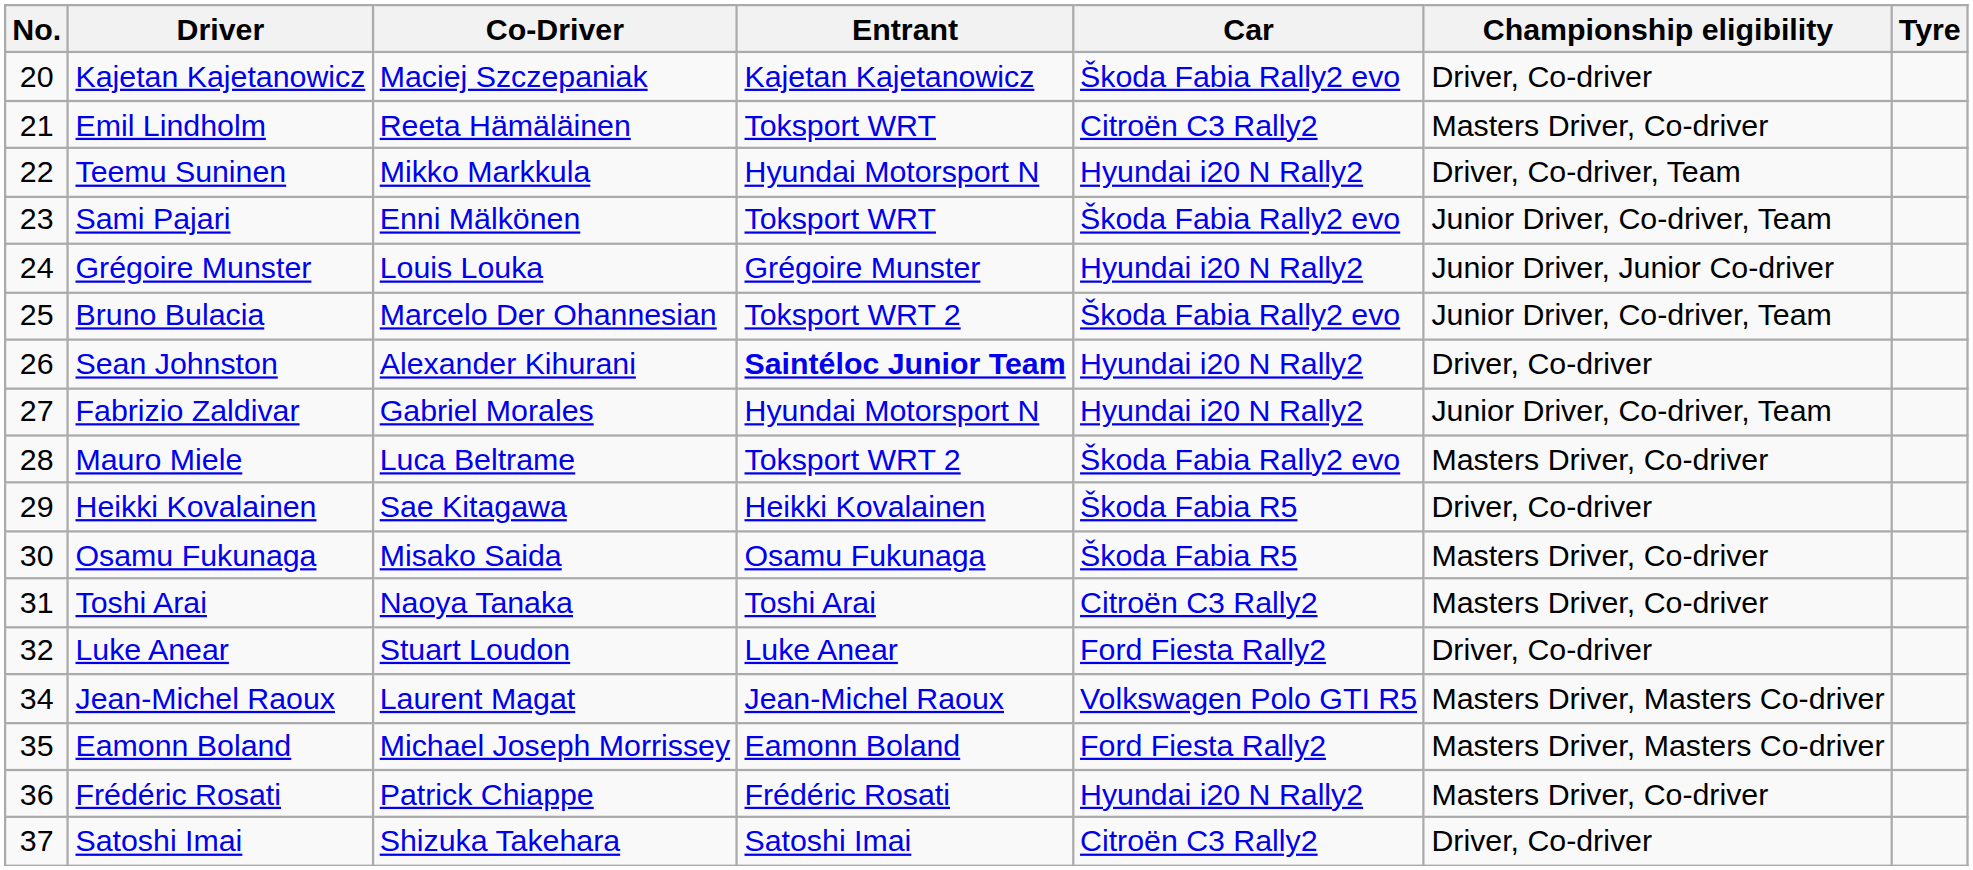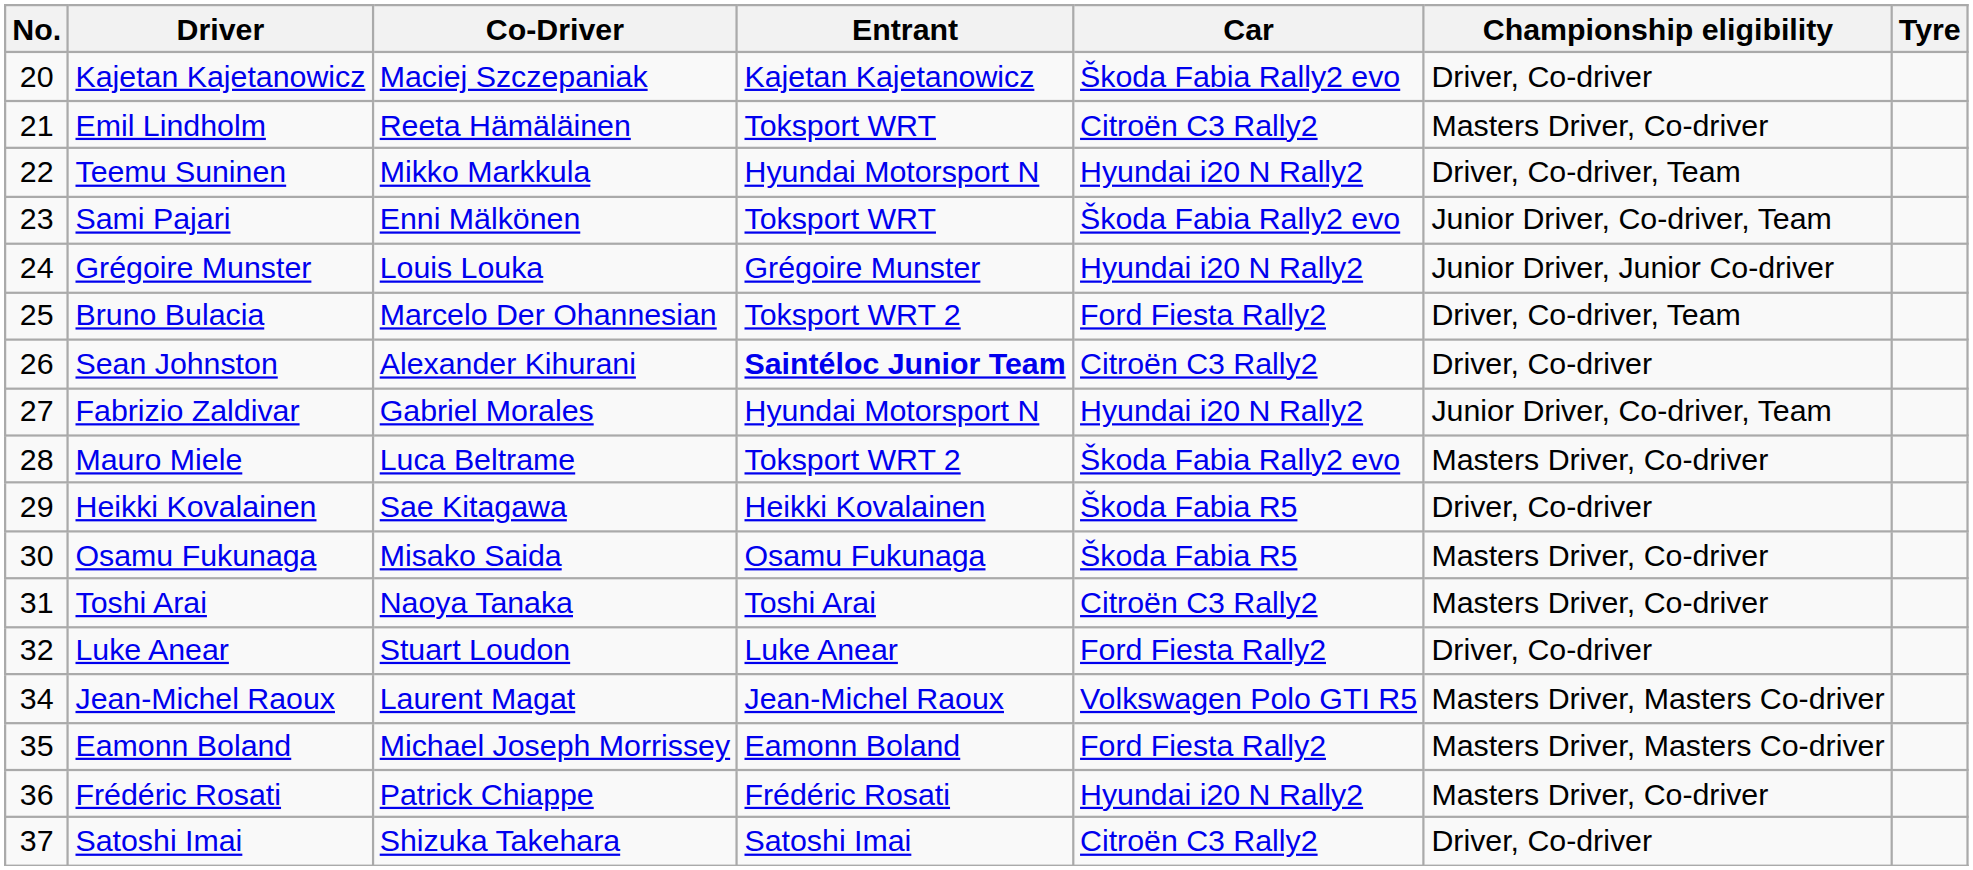Bruno Bulacia | Car: Škoda Fabia Rally2 evo -> Ford Fiesta Rally2
Bruno Bulacia | Championship eligibility: Junior Driver, Co-driver, Team -> Driver, Co-driver, Team
Sean Johnston | Car: Hyundai i20 N Rally2 -> Citroën C3 Rally2
